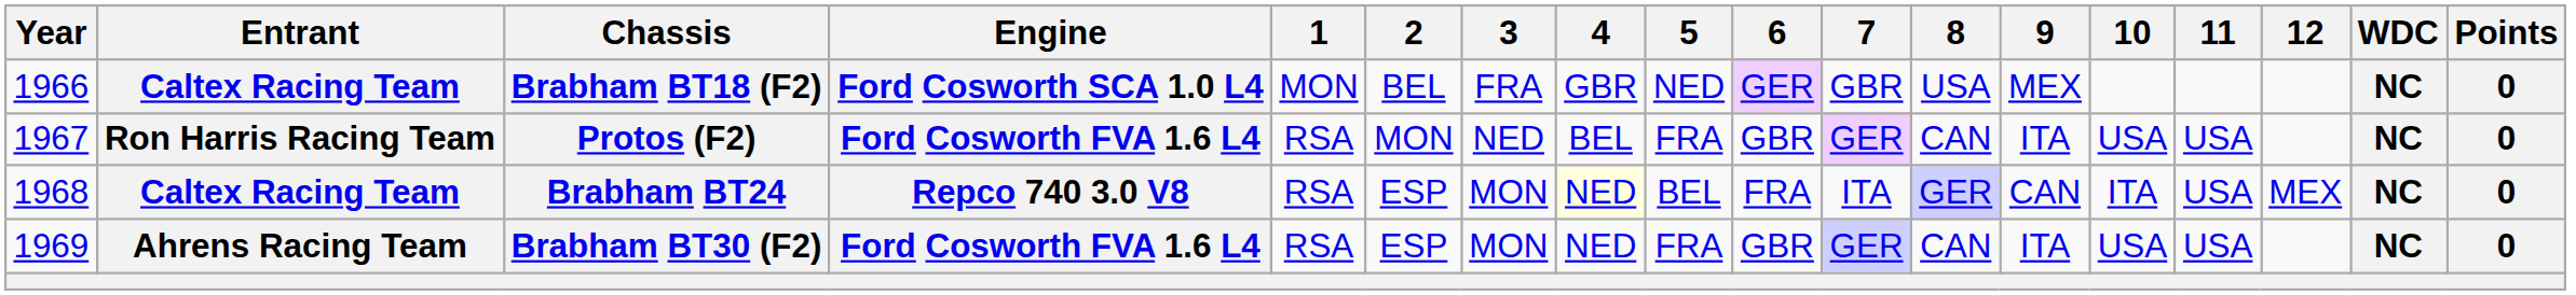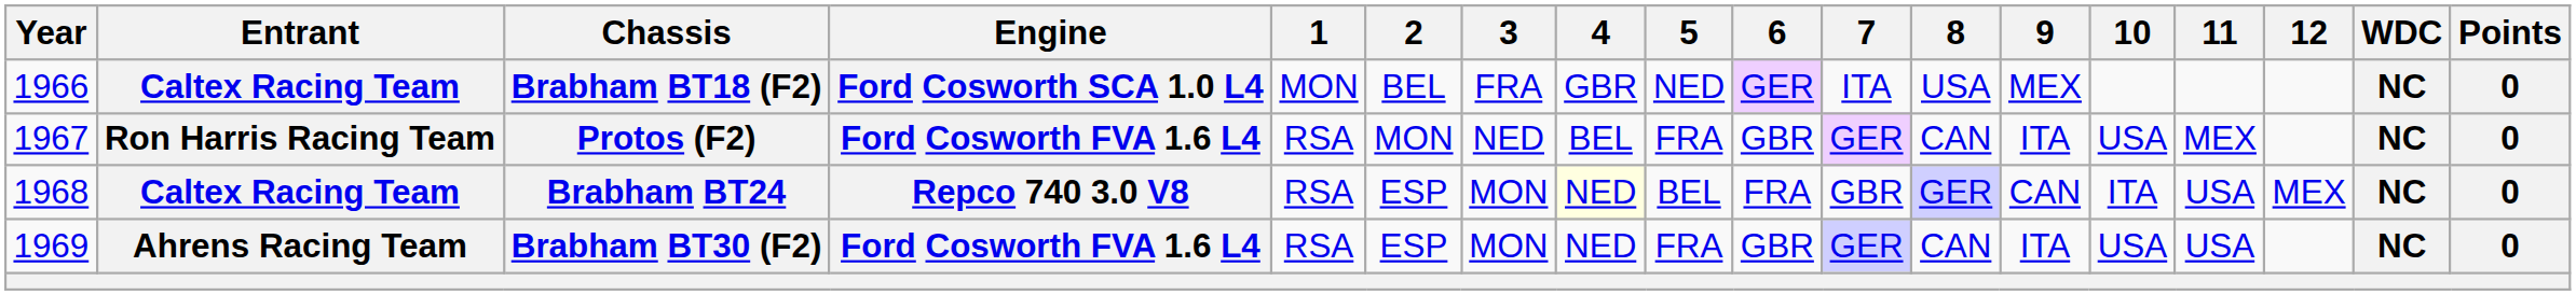Brabham BT18 (F2) | 7: GBR -> ITA
Protos (F2) | 11: USA -> MEX
Brabham BT24 | 7: ITA -> GBR
